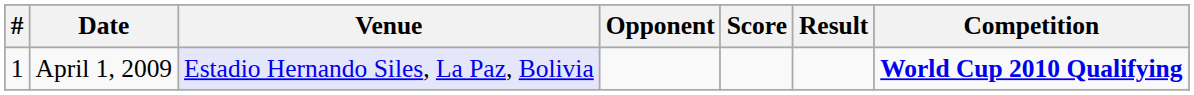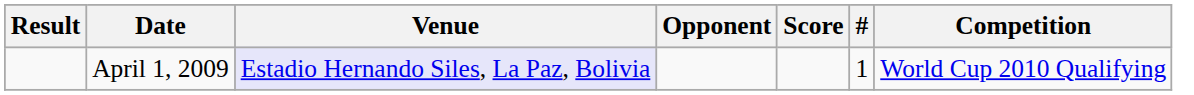columns swapped: # <-> Result
April 1, 2009 | Competition: bold -> normal
